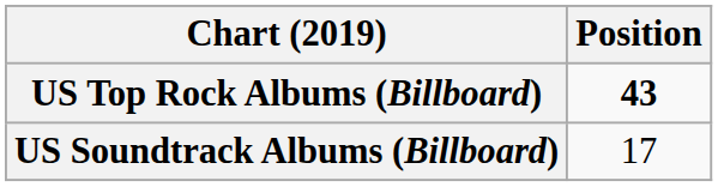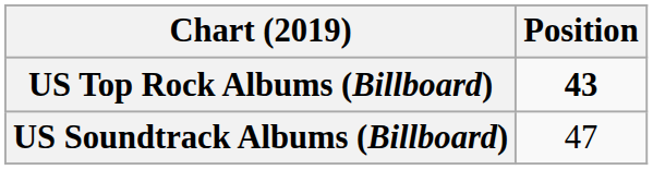US Soundtrack Albums (Billboard) | Position: 17 -> 47
